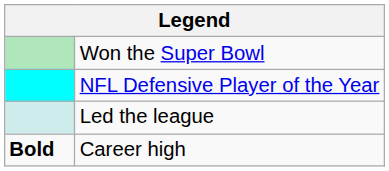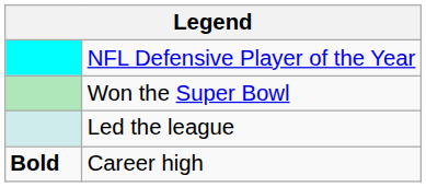rows swapped: NFL Defensive Player of the Year <-> Won the Super Bowl
